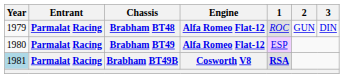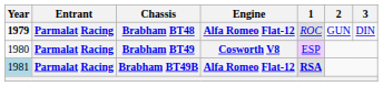Brabham BT48 | Year: normal -> bold
Brabham BT49 | Engine: Alfa Romeo Flat-12 -> Cosworth V8
Brabham BT49B | Engine: Cosworth V8 -> Alfa Romeo Flat-12
